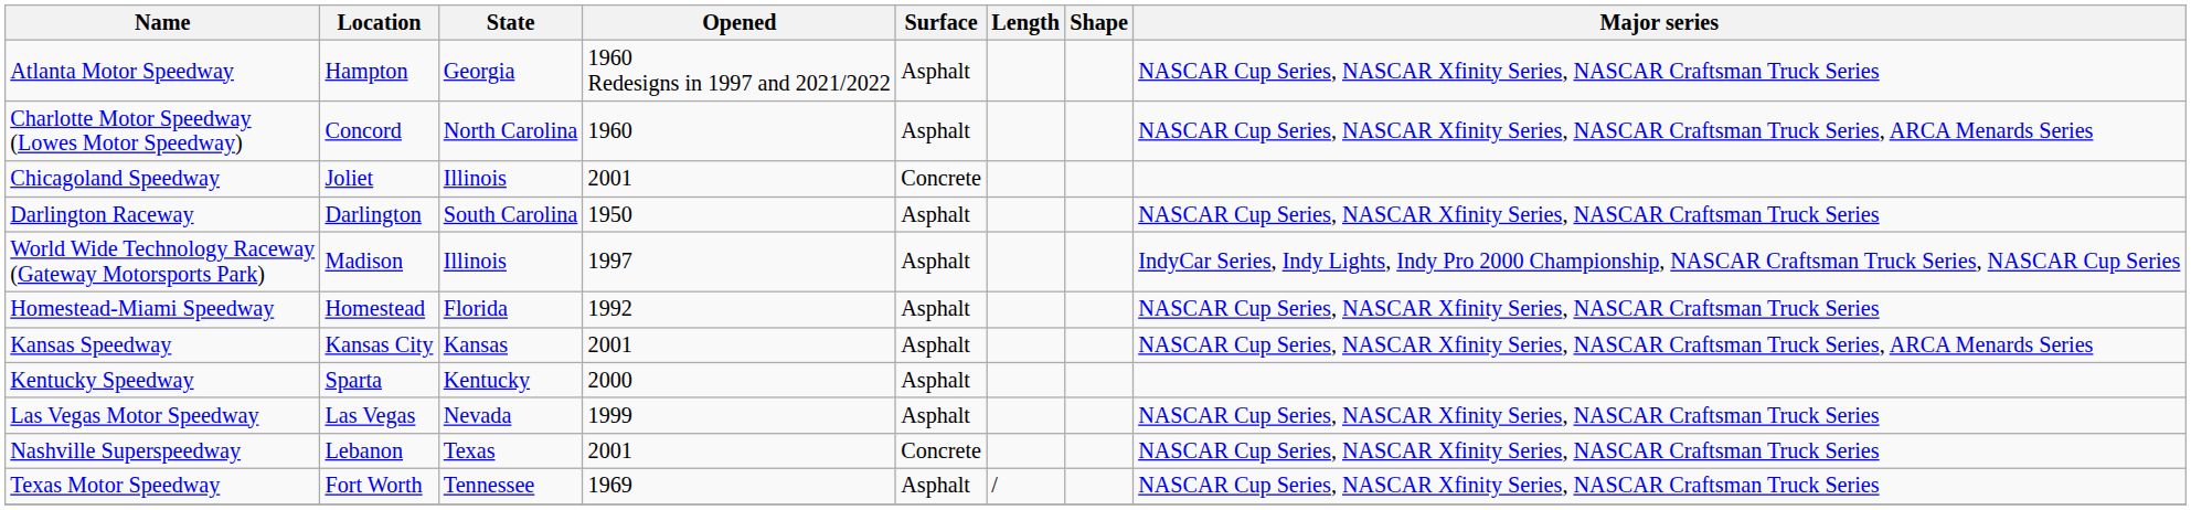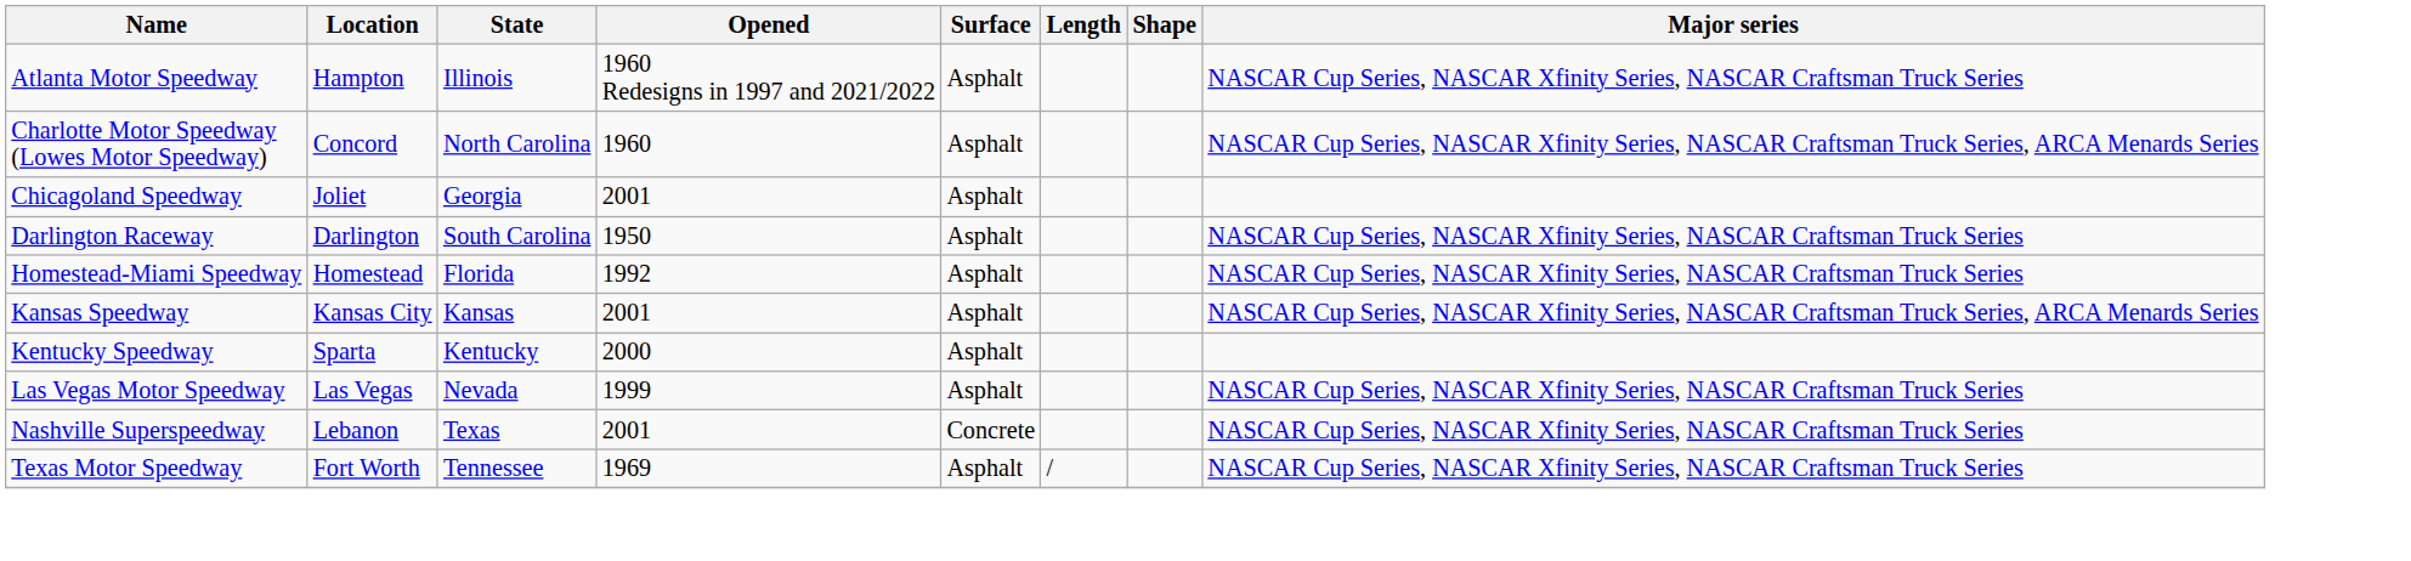Atlanta Motor Speedway | State: Georgia -> Illinois
Chicagoland Speedway | State: Illinois -> Georgia
Chicagoland Speedway | Surface: Concrete -> Asphalt
- row: World Wide Technology Raceway (Gateway Motorsports Park) | Madison | Illinois | 1997 | Asphalt | IndyCar Series, Indy Lights, Indy Pro 2000 Championship, NASCAR Craftsman Truck Series, NASCAR Cup Series
